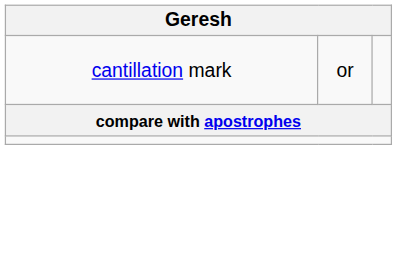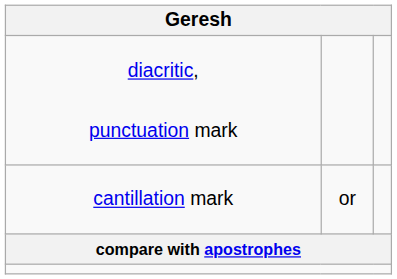+ row: diacritic, punctuation mark
